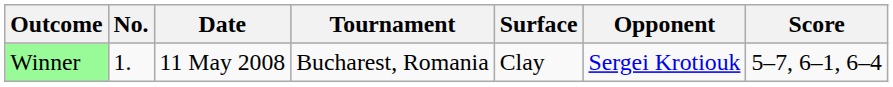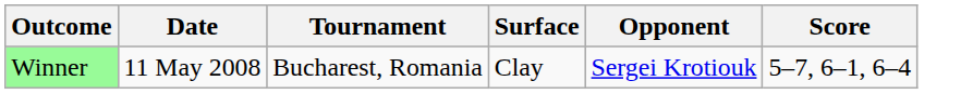- column: No. | 1.
